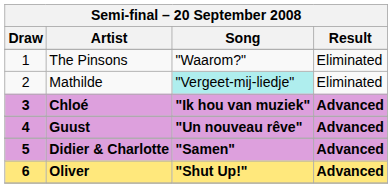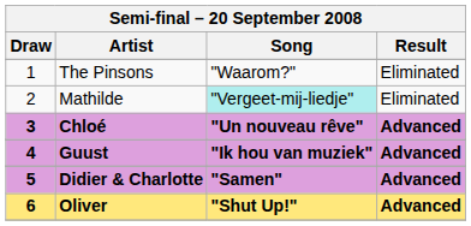Chloé | Song: "Ik hou van muziek" -> "Un nouveau rêve"
Guust | Song: "Un nouveau rêve" -> "Ik hou van muziek"
